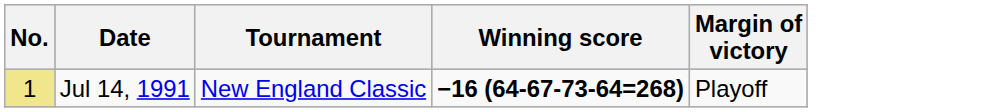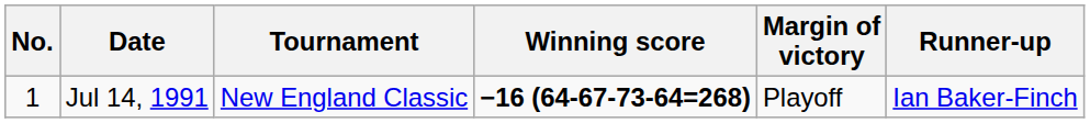+ column: Runner-up | Ian Baker-Finch
Jul 14, 1991 | No.: khaki background -> no background
